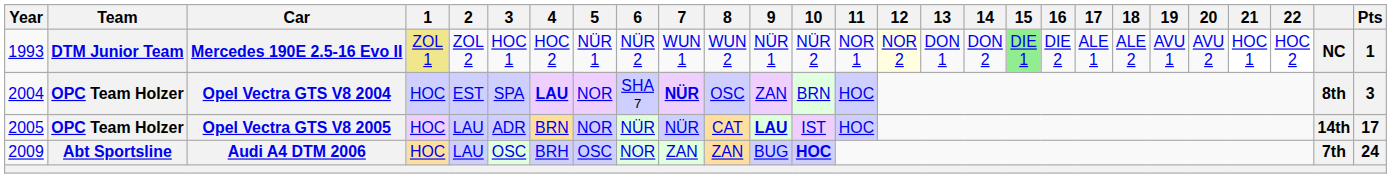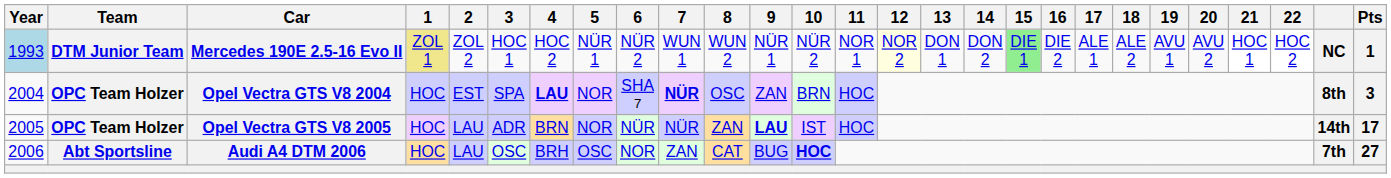Mercedes 190E 2.5-16 Evo II | Year: no background -> lightblue background
Opel Vectra GTS V8 2005 | 8: CAT -> ZAN
Audi A4 DTM 2006 | Year: 2009 -> 2006
Audi A4 DTM 2006 | 8: ZAN -> CAT
Audi A4 DTM 2006 | Pts: 24 -> 27
